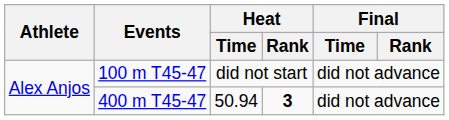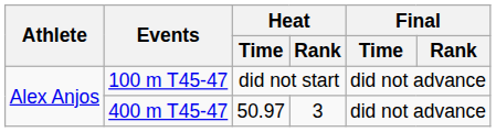400 m T45-47 | Heat / Time: 50.94 -> 50.97
400 m T45-47 | Heat / Rank: bold -> normal
